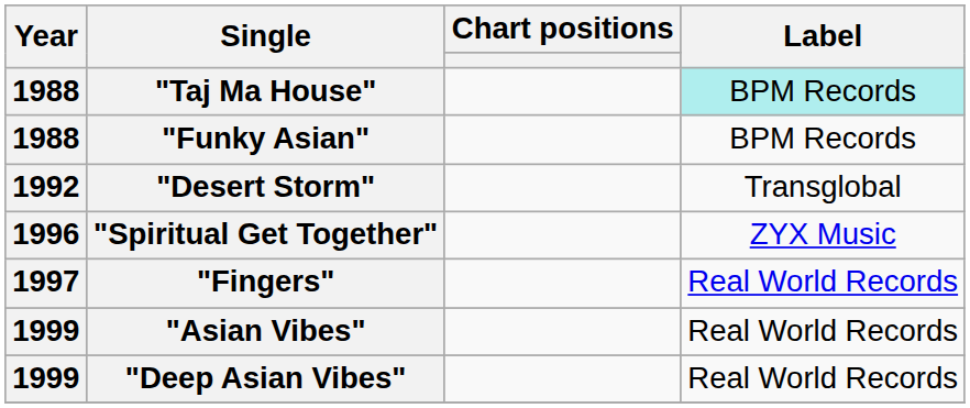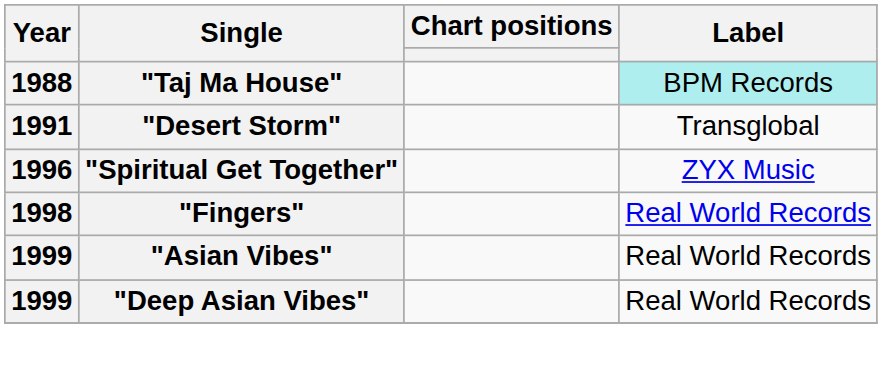- row: 1988 | "Funky Asian" | BPM Records
"Desert Storm" | Year: 1992 -> 1991
"Fingers" | Year: 1997 -> 1998
